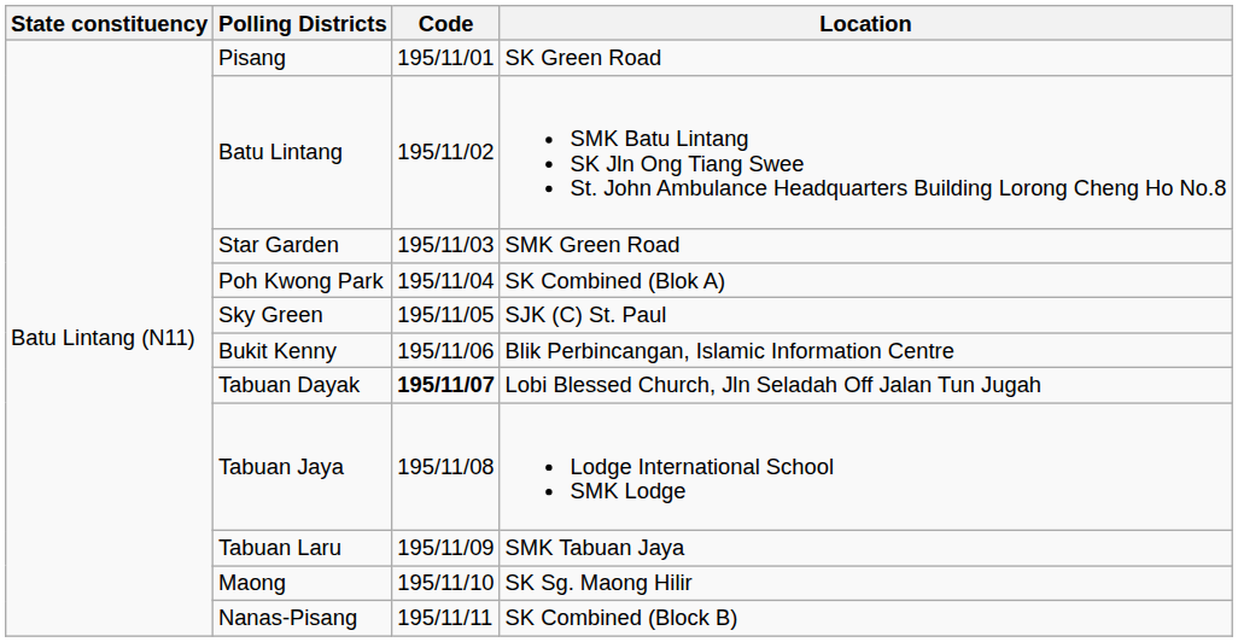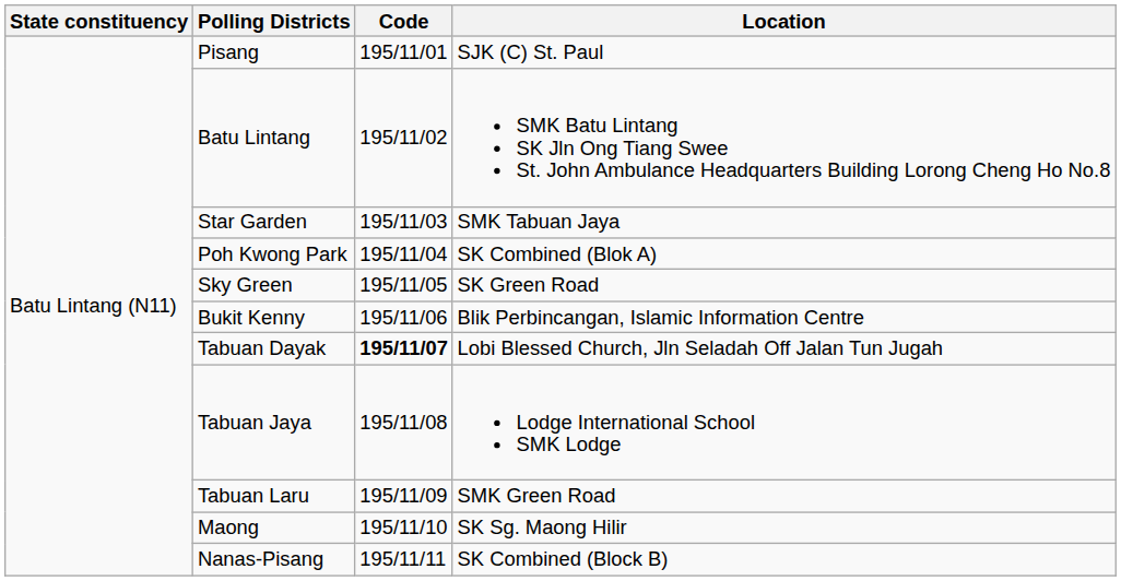Pisang | Location: SK Green Road -> SJK (C) St. Paul
Star Garden | Location: SMK Green Road -> SMK Tabuan Jaya
Sky Green | Location: SJK (C) St. Paul -> SK Green Road
Tabuan Laru | Location: SMK Tabuan Jaya -> SMK Green Road
